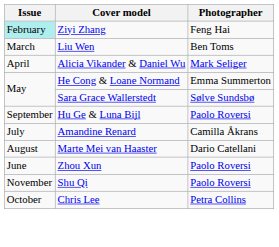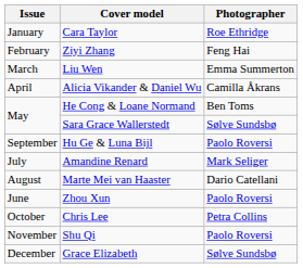+ row: January | Cara Taylor | Roe Ethridge
Ziyi Zhang | Issue: paleturquoise background -> no background
Liu Wen | Photographer: Ben Toms -> Emma Summerton
Alicia Vikander & Daniel Wu | Photographer: Mark Seliger -> Camilla Åkrans
He Cong & Loane Normand | Photographer: Emma Summerton -> Ben Toms
Amandine Renard | Photographer: Camilla Åkrans -> Mark Seliger
rows swapped: Chris Lee <-> Shu Qi
+ row: December | Grace Elizabeth | Sølve Sundsbø
